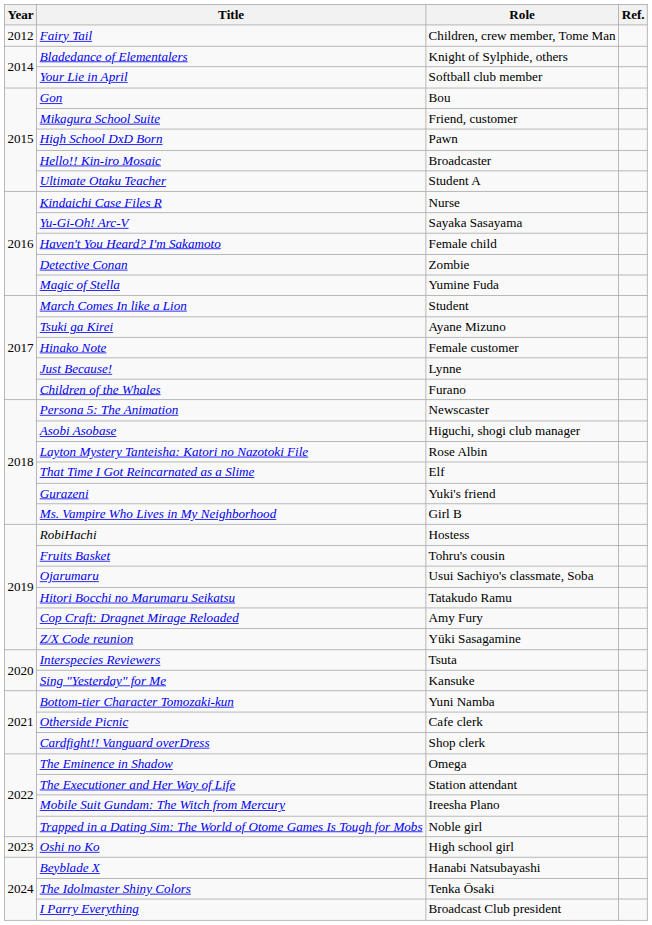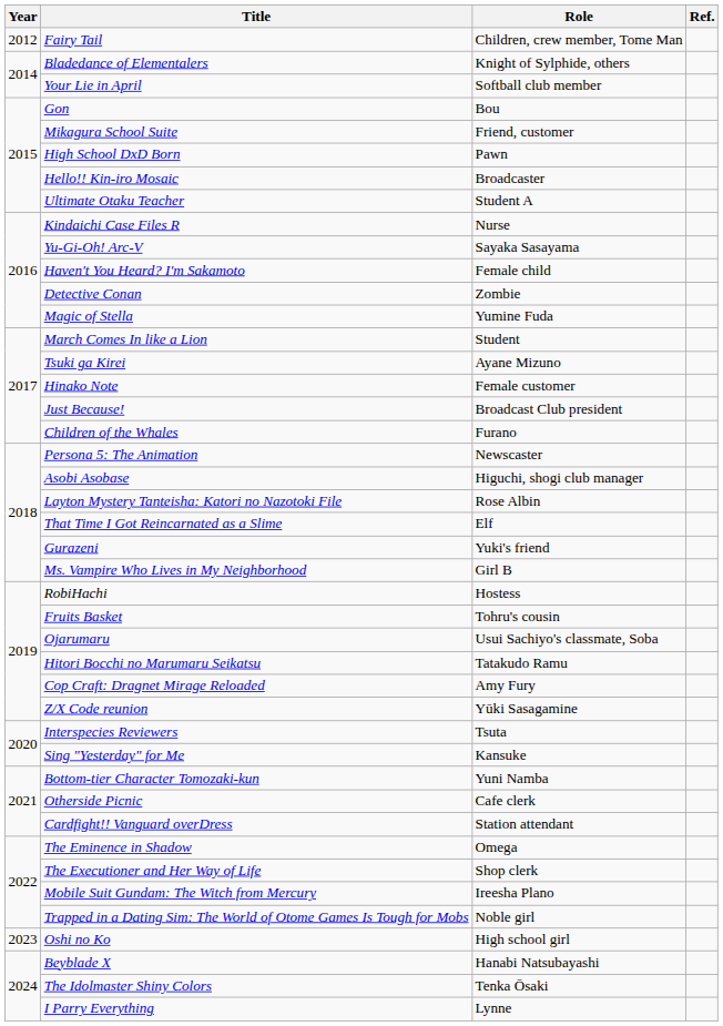Just Because! | Role: Lynne -> Broadcast Club president
Cardfight!! Vanguard overDress | Role: Shop clerk -> Station attendant
The Executioner and Her Way of Life | Role: Station attendant -> Shop clerk
I Parry Everything | Role: Broadcast Club president -> Lynne
